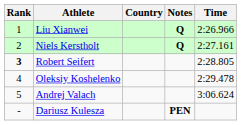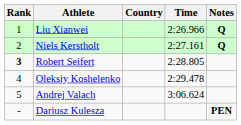columns swapped: Time <-> Notes
